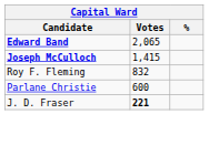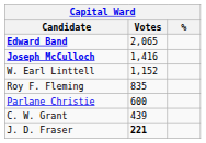Joseph McCulloch | Votes: 1,415 -> 1,416
+ row: W. Earl Linttell | 1,152
Roy F. Fleming | Votes: 832 -> 835
+ row: C. W. Grant | 439
